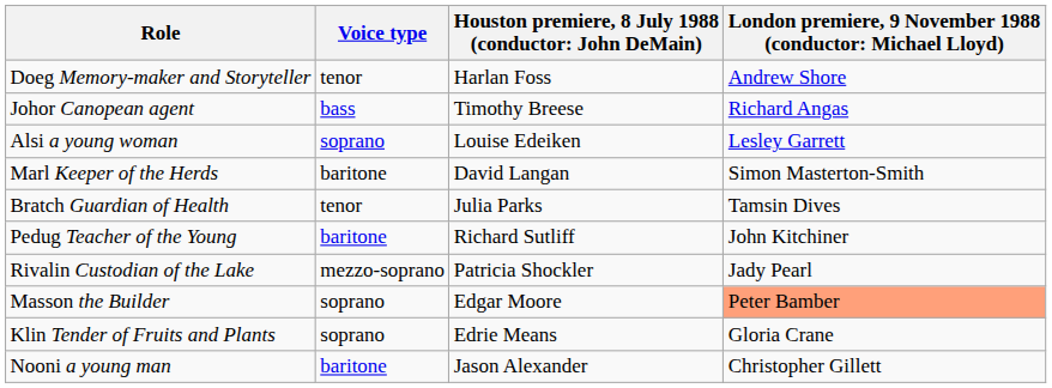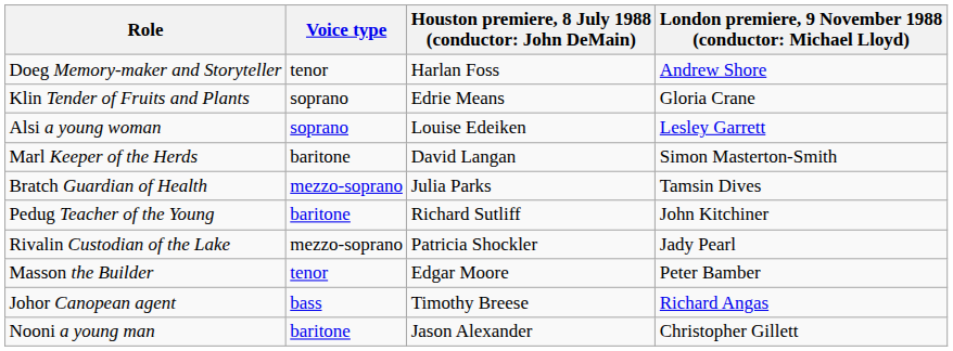rows swapped: Johor Canopean agent <-> Klin Tender of Fruits and Plants
Bratch Guardian of Health | Voice type: tenor -> mezzo-soprano
Masson the Builder | Voice type: soprano -> tenor
Masson the Builder | column 4: lightsalmon background -> no background
